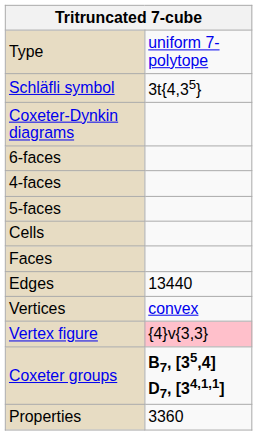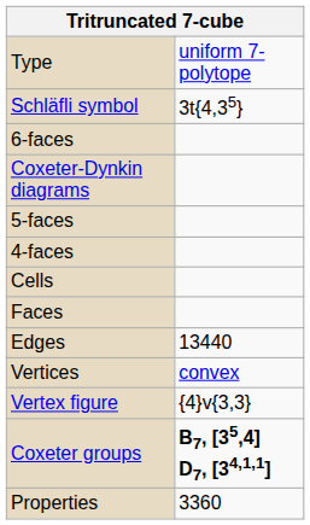rows swapped: Coxeter-Dynkin diagrams <-> 6-faces
rows swapped: 5-faces <-> 4-faces
Vertex figure | column 2: pink background -> no background
